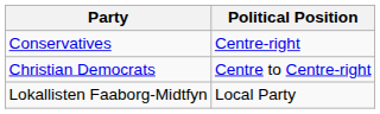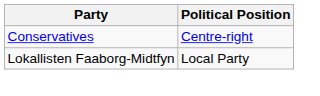- row: Christian Democrats | Centre to Centre-right
